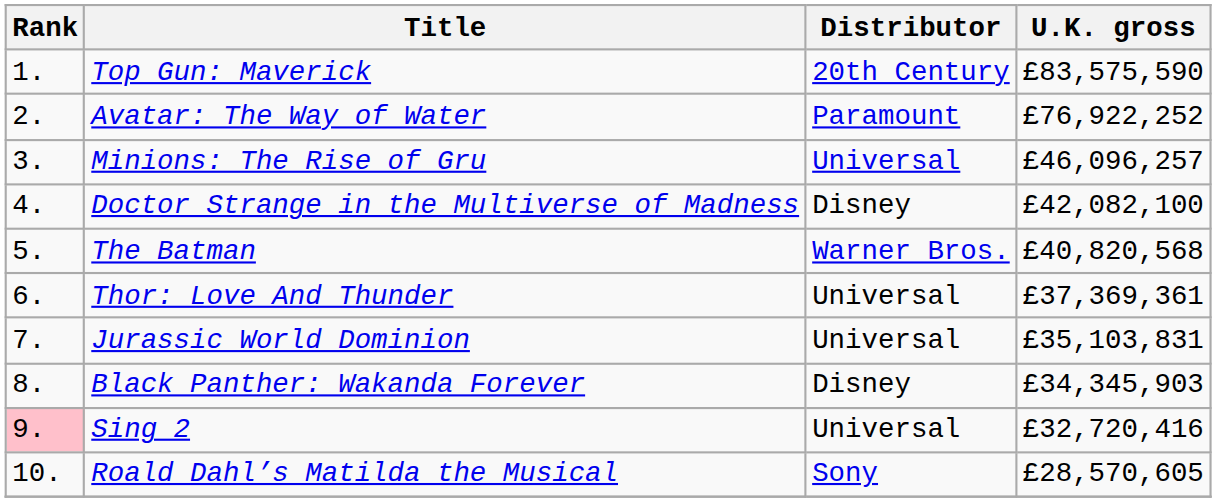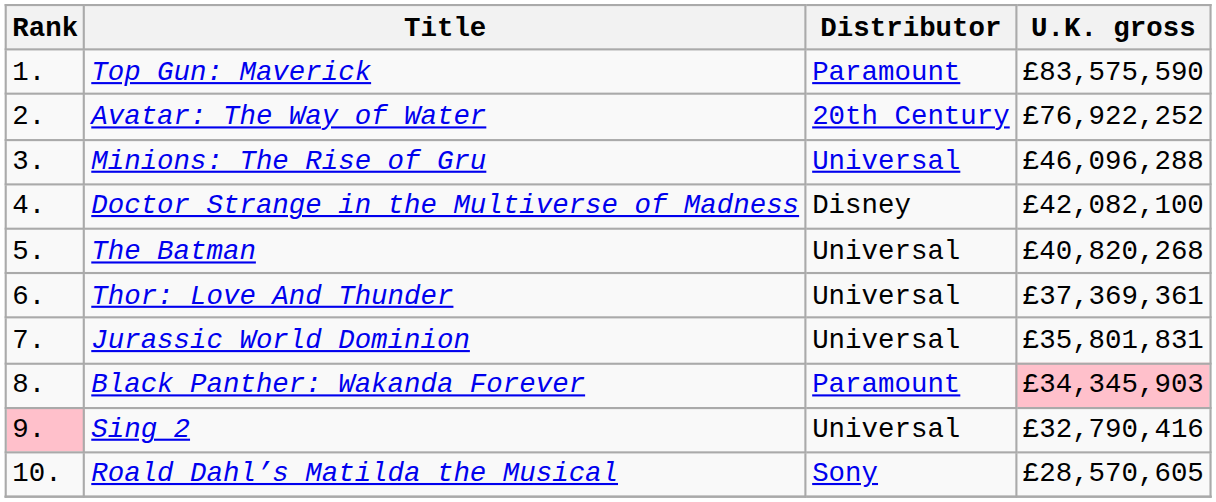Top Gun: Maverick | Distributor: 20th Century -> Paramount
Avatar: The Way of Water | Distributor: Paramount -> 20th Century
Minions: The Rise of Gru | U.K. gross: £46,096,257 -> £46,096,288
The Batman | Distributor: Warner Bros. -> Universal
The Batman | U.K. gross: £40,820,568 -> £40,820,268
Jurassic World Dominion | U.K. gross: £35,103,831 -> £35,801,831
Black Panther: Wakanda Forever | Distributor: Disney -> Paramount
Black Panther: Wakanda Forever | U.K. gross: no background -> pink background
Sing 2 | U.K. gross: £32,720,416 -> £32,790,416
